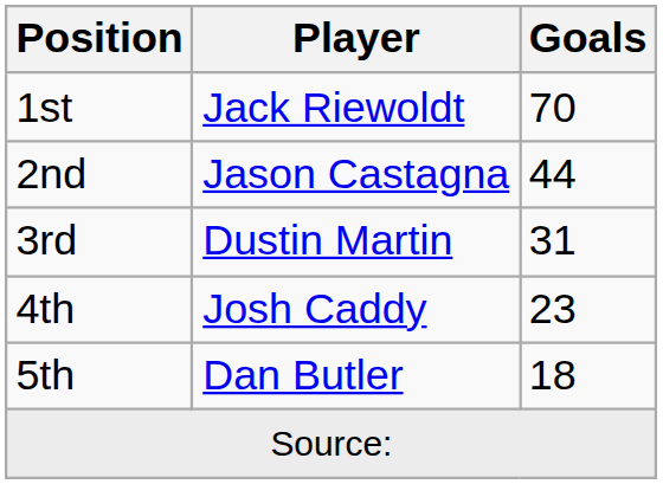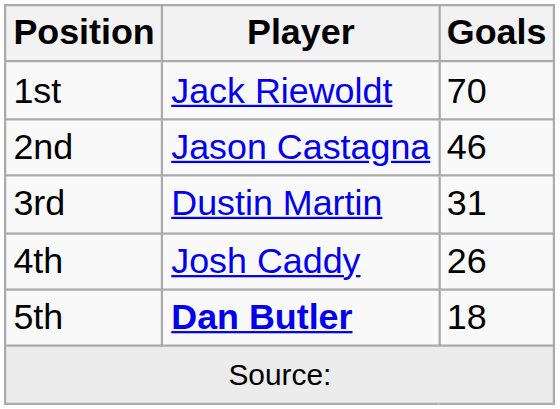2nd | Goals: 44 -> 46
4th | Goals: 23 -> 26
5th | Player: normal -> bold
